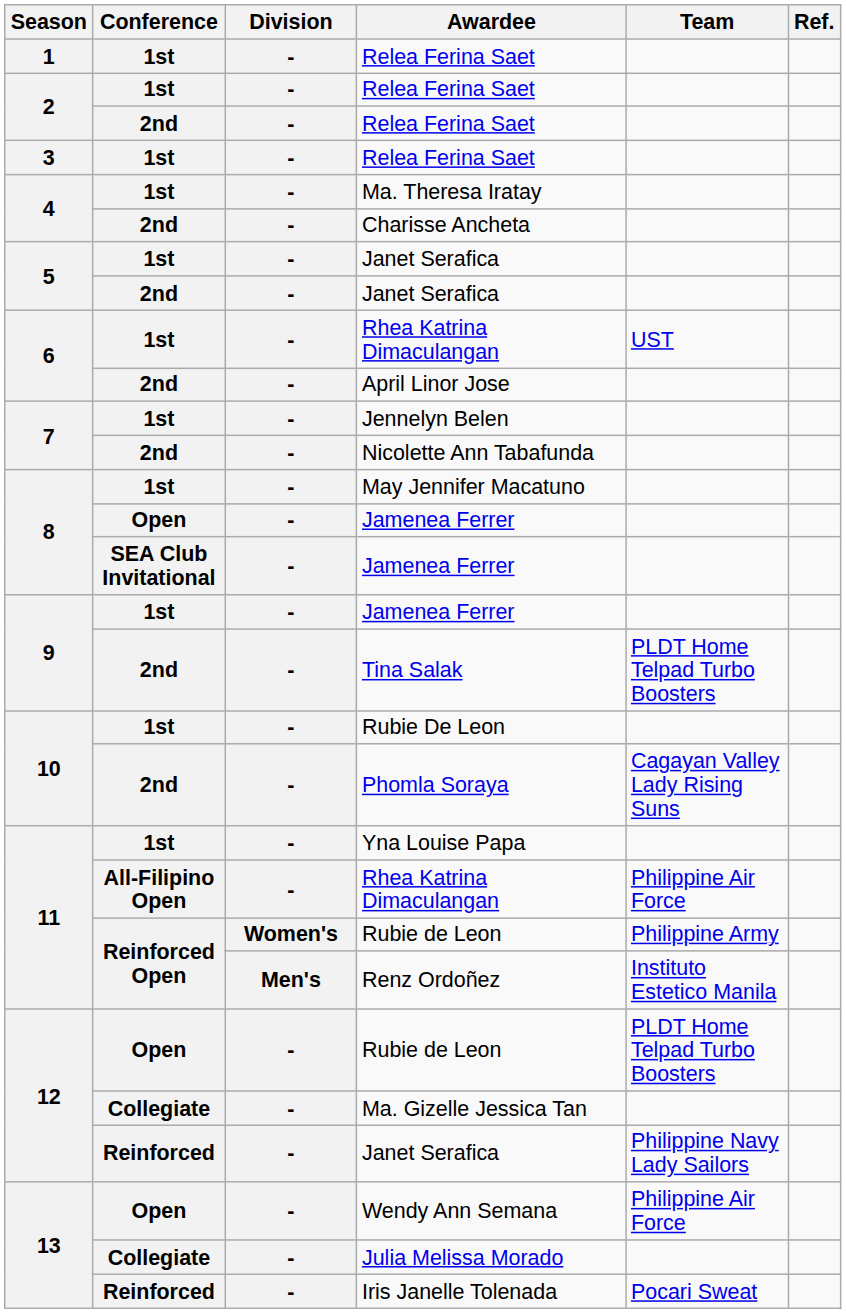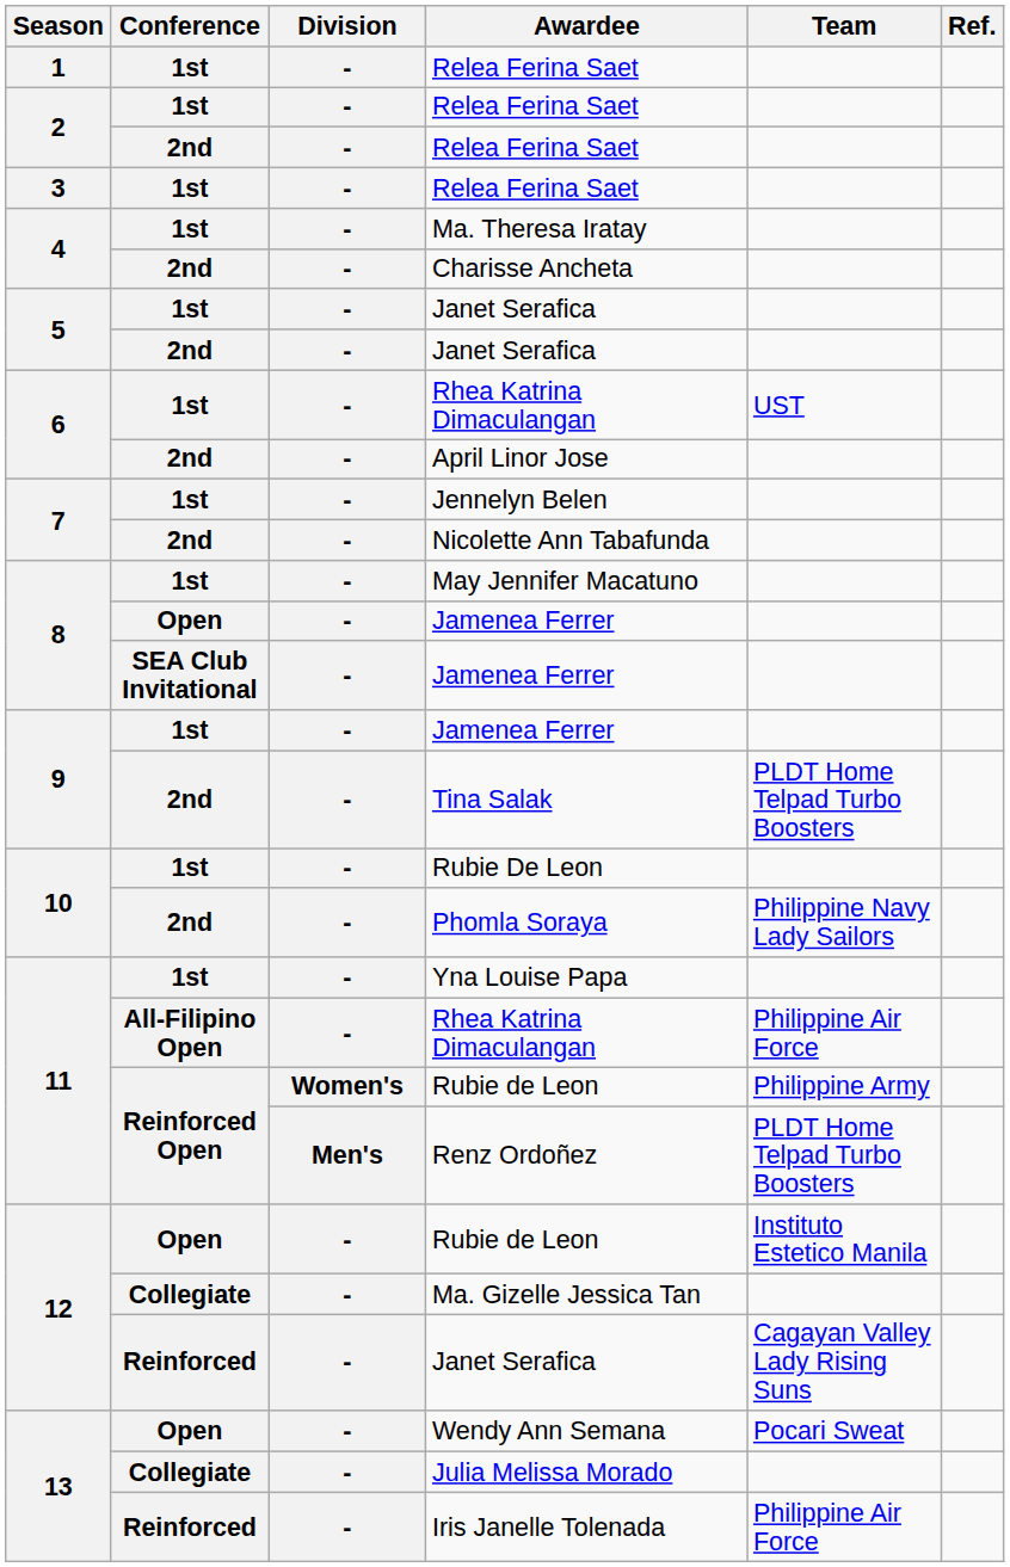Phomla Soraya | Team: Cagayan Valley Lady Rising Suns -> Philippine Navy Lady Sailors
Renz Ordoñez | Team: Instituto Estetico Manila -> PLDT Home Telpad Turbo Boosters
Open / Rubie de Leon | Team: PLDT Home Telpad Turbo Boosters -> Instituto Estetico Manila
Reinforced / Janet Serafica | Team: Philippine Navy Lady Sailors -> Cagayan Valley Lady Rising Suns
Wendy Ann Semana | Team: Philippine Air Force -> Pocari Sweat
Iris Janelle Tolenada | Team: Pocari Sweat -> Philippine Air Force
